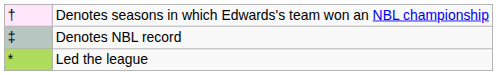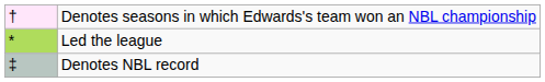rows swapped: Led the league <-> Denotes NBL record
